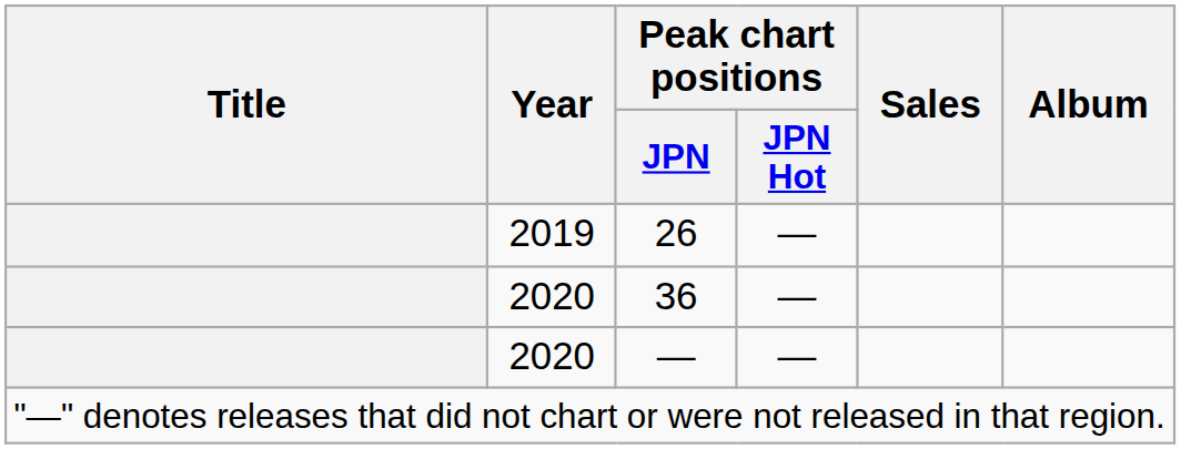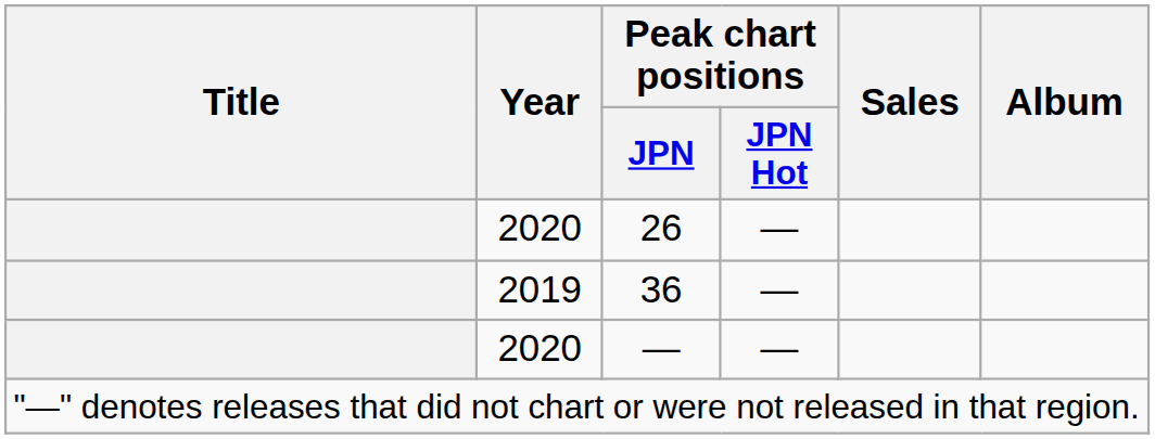26 | Year: 2019 -> 2020
36 | Year: 2020 -> 2019
